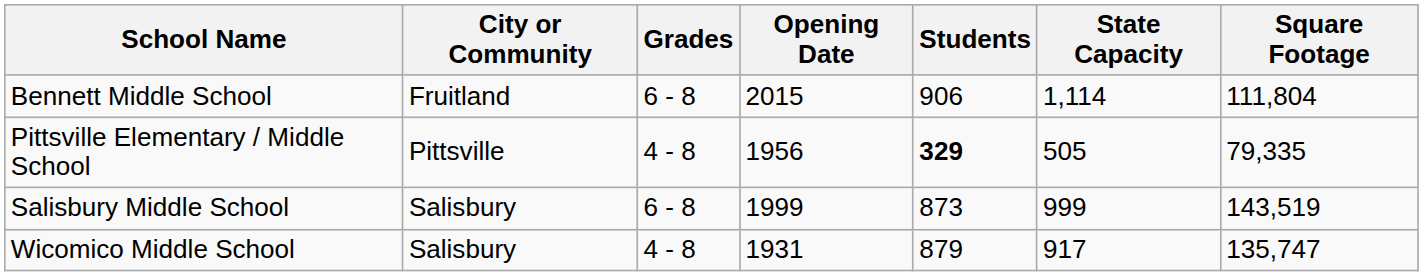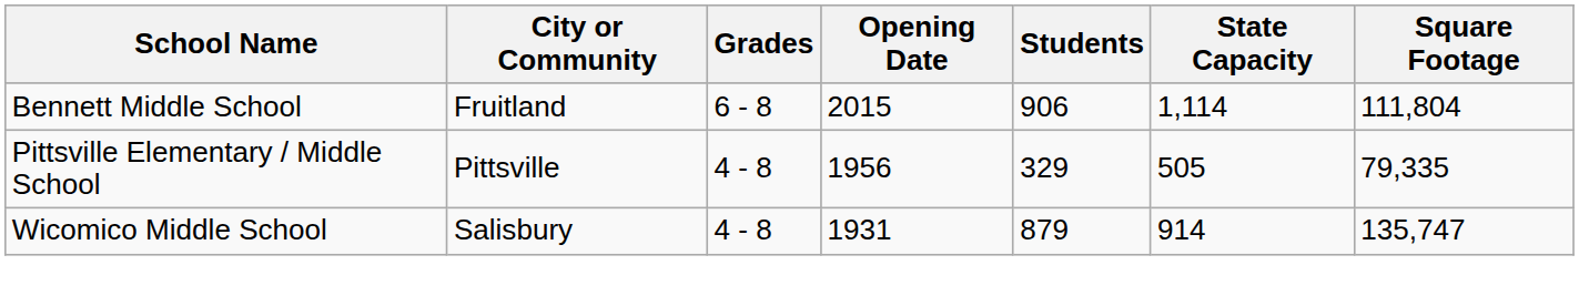Pittsville Elementary / Middle School | Students: bold -> normal
- row: Salisbury Middle School | Salisbury | 6 - 8 | 1999 | 873 | 999 | 143,519
Wicomico Middle School | State Capacity: 917 -> 914
